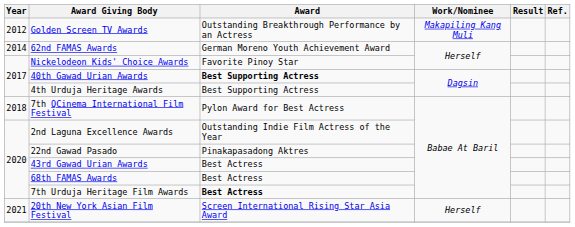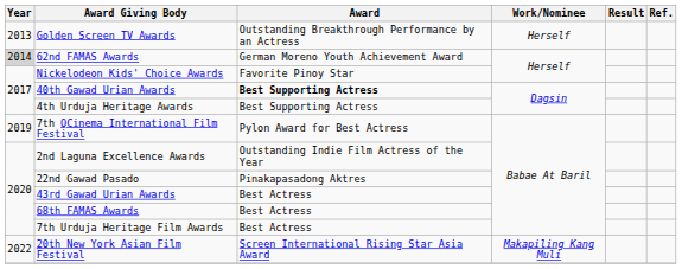Golden Screen TV Awards | Year: 2012 -> 2013
Golden Screen TV Awards | Work/Nominee: Makapiling Kang Muli -> Herself
62nd FAMAS Awards | Year: no background -> lightgrey background
7th QCinema International Film Festival | Year: 2018 -> 2019
7th Urduja Heritage Film Awards | Award: bold -> normal
20th New York Asian Film Festival | Year: 2021 -> 2022
20th New York Asian Film Festival | Work/Nominee: Herself -> Makapiling Kang Muli
